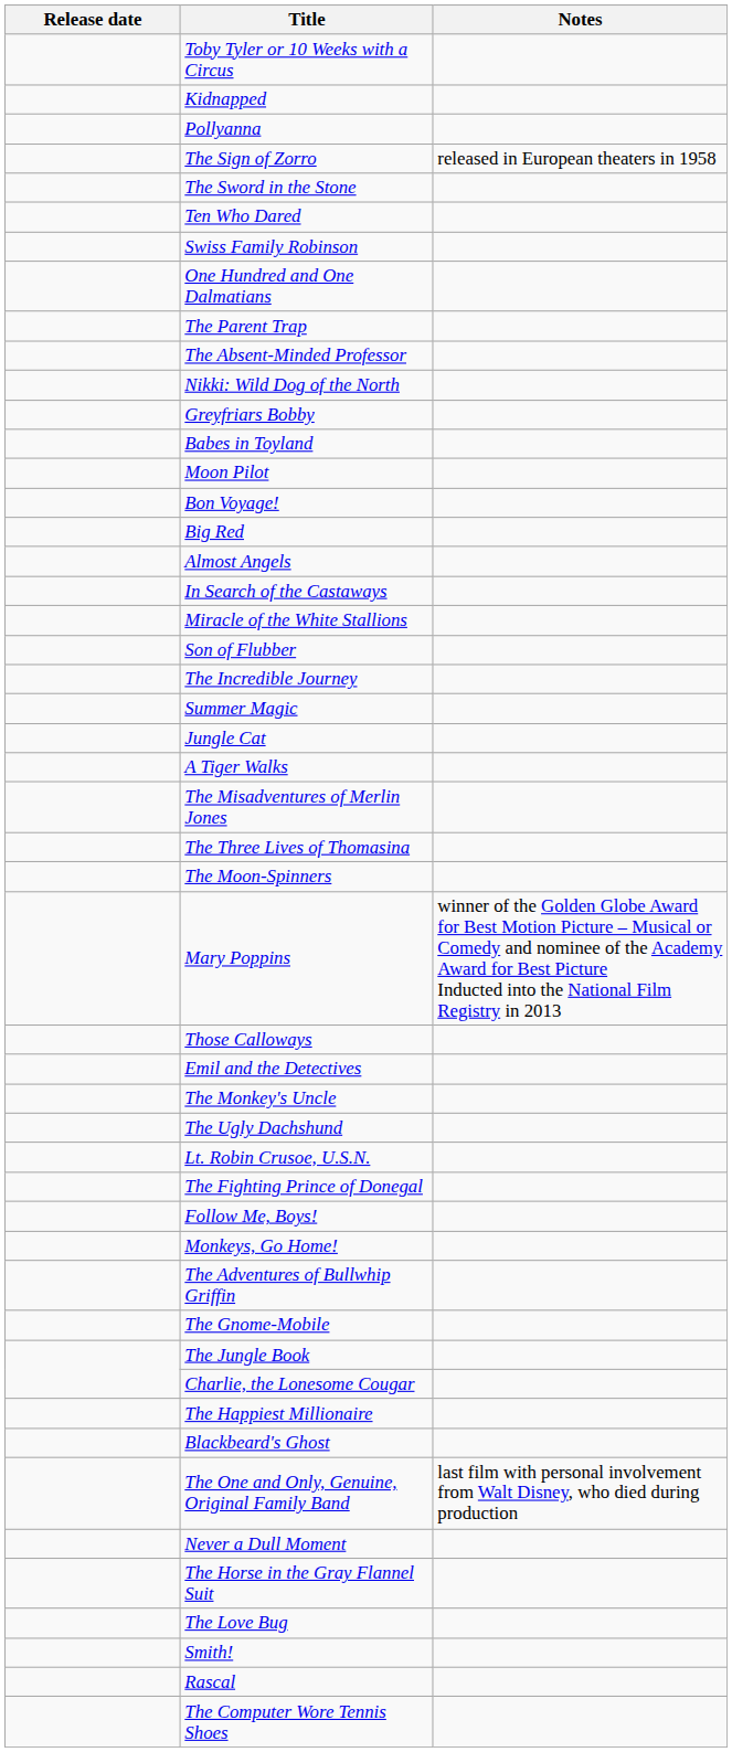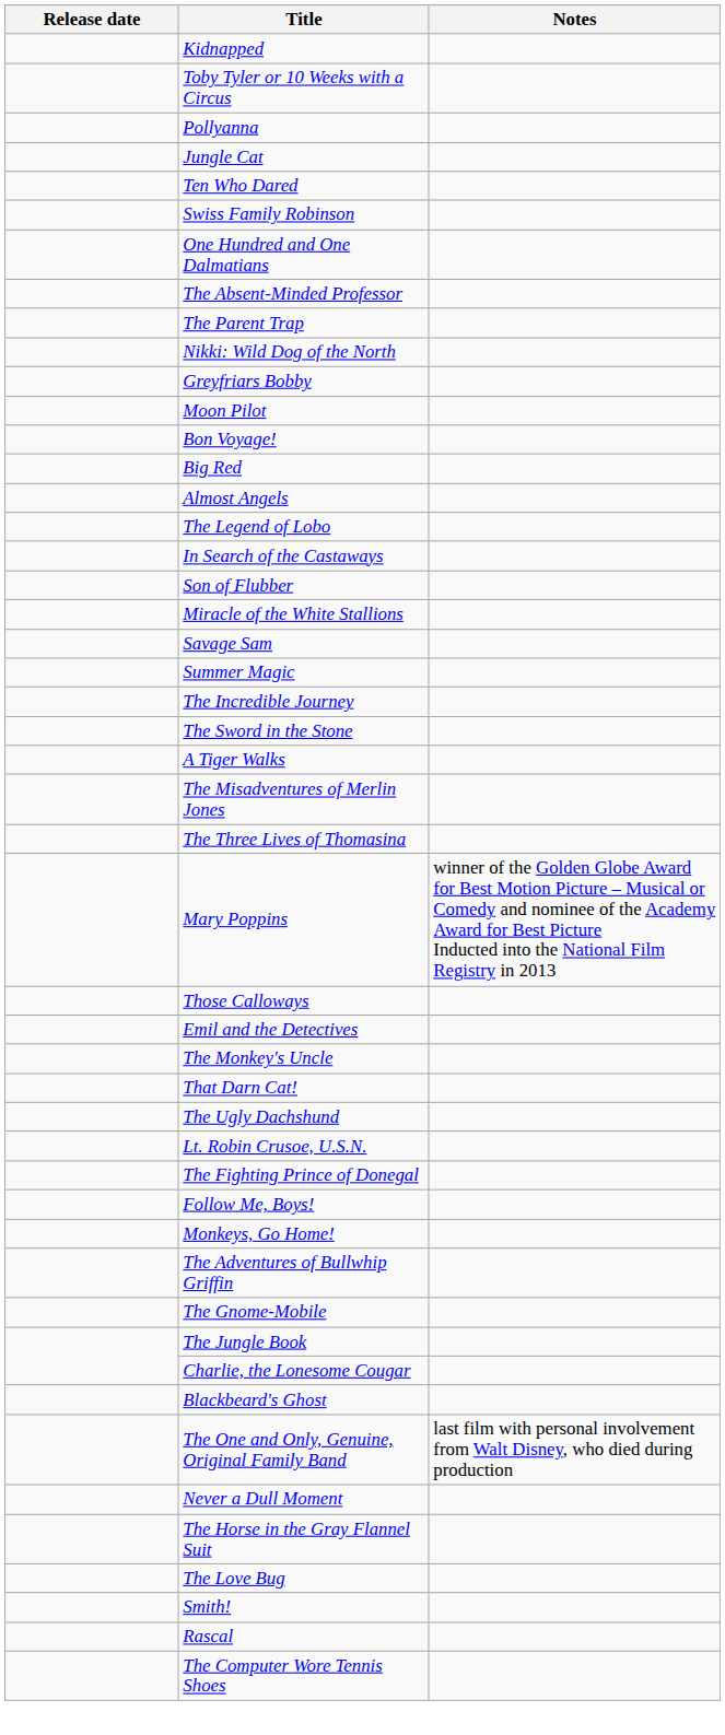rows swapped: Toby Tyler or 10 Weeks with a Circus <-> Kidnapped
- row: The Sign of Zorro | released in European theaters in 1958
rows swapped: Jungle Cat <-> The Sword in the Stone
rows swapped: The Absent-Minded Professor <-> The Parent Trap
- row: Babes in Toyland
+ row: The Legend of Lobo
rows swapped: Son of Flubber <-> Miracle of the White Stallions
+ row: Savage Sam
rows swapped: Summer Magic <-> The Incredible Journey
- row: The Moon-Spinners
+ row: That Darn Cat!
- row: The Happiest Millionaire
